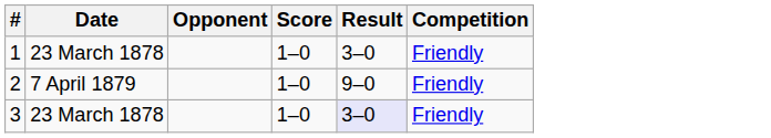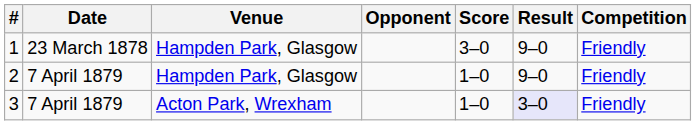+ column: Venue | Hampden Park, Glasgow | Hampden Park, Glasgow | Acton Park, Wrexham
1 | Score: 1–0 -> 3–0
1 | Result: 3–0 -> 9–0
3 | Date: 23 March 1878 -> 7 April 1879
